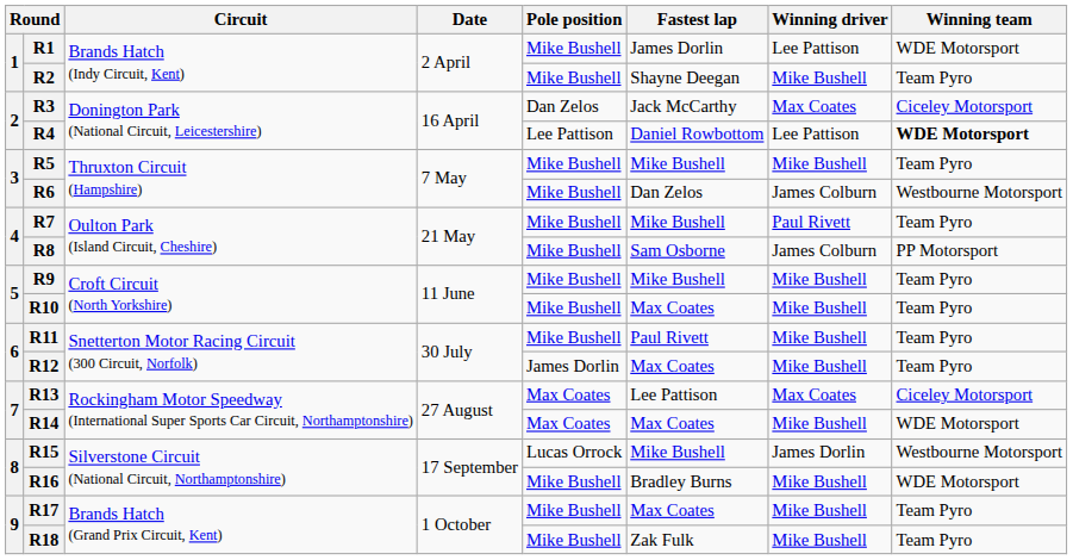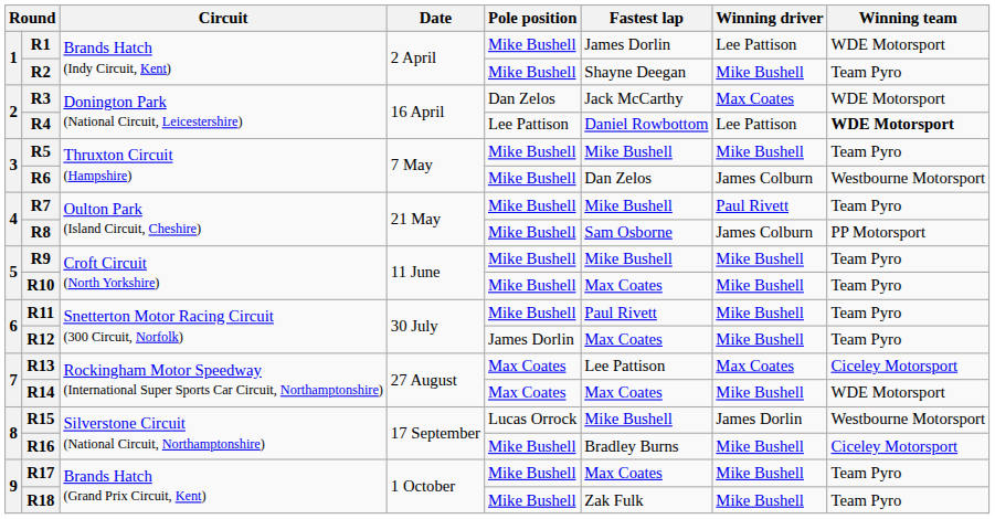R3 | Winning team: Ciceley Motorsport -> WDE Motorsport
R16 | Winning team: WDE Motorsport -> Ciceley Motorsport
